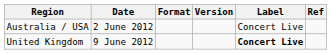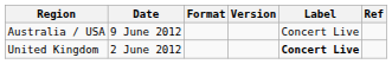Australia / USA | Date: 2 June 2012 -> 9 June 2012
United Kingdom | Date: 9 June 2012 -> 2 June 2012
